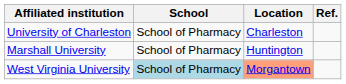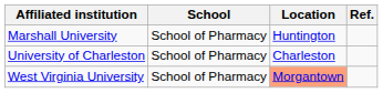rows swapped: Marshall University <-> University of Charleston
West Virginia University | School: lightblue background -> no background
